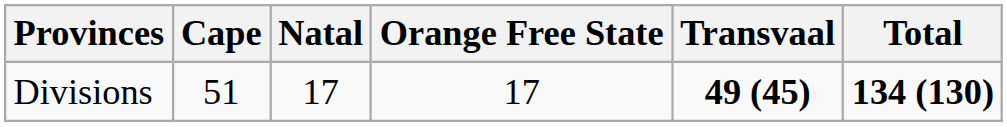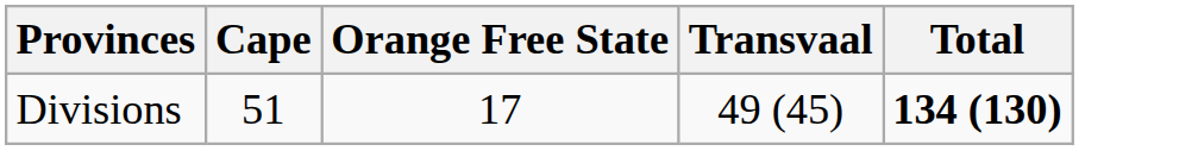- column: Natal | 17
Divisions | Transvaal: bold -> normal
